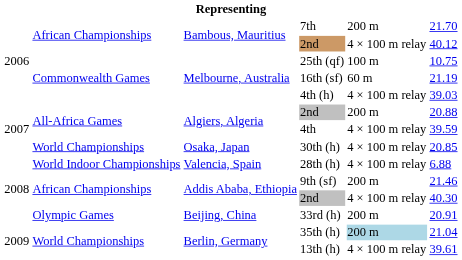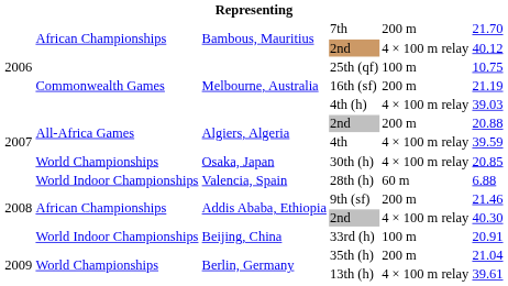16th (sf) | column 5: 60 m -> 200 m
28th (h) | column 5: 4 × 100 m relay -> 60 m
33rd (h) | column 2: Olympic Games -> World Indoor Championships
33rd (h) | column 5: 200 m -> 100 m
35th (h) | column 5: lightblue background -> no background
